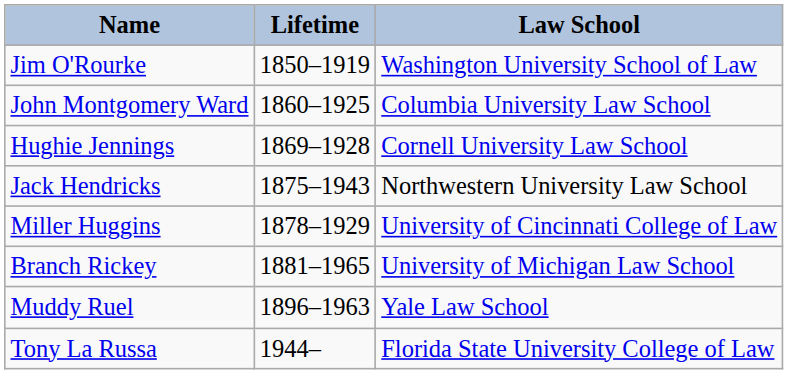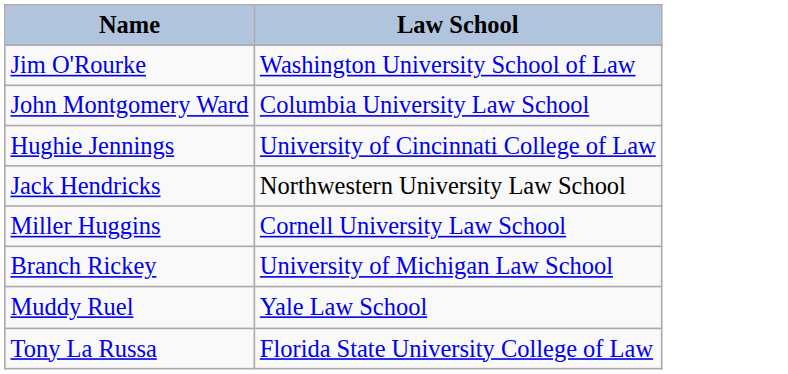- column: Lifetime | 1850–1919 | 1860–1925 | 1869–1928 | 1875–1943 | 1878–1929 | 1881–1965 | 1896–1963 | 1944–
Hughie Jennings | Law School: Cornell University Law School -> University of Cincinnati College of Law
Miller Huggins | Law School: University of Cincinnati College of Law -> Cornell University Law School
